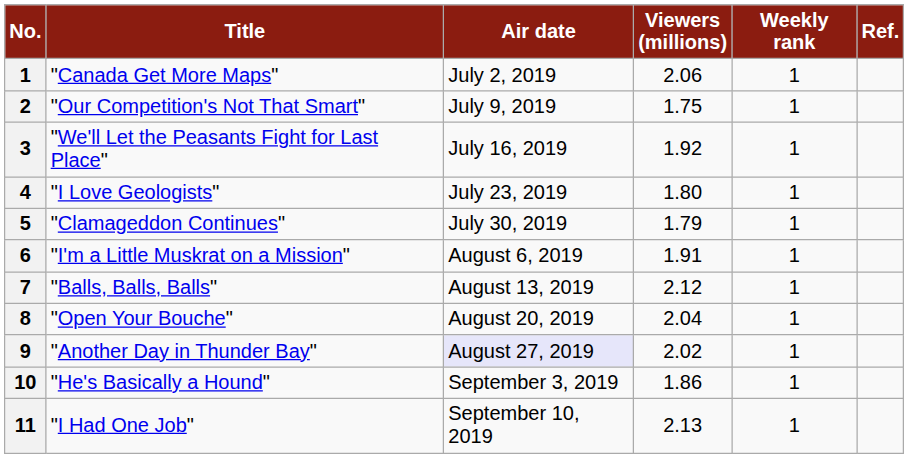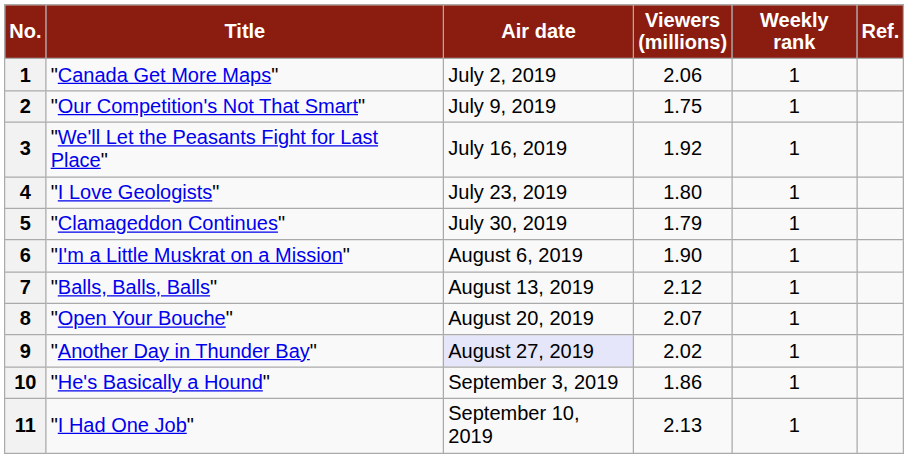"I'm a Little Muskrat on a Mission" | Viewers (millions): 1.91 -> 1.90
"Open Your Bouche" | Viewers (millions): 2.04 -> 2.07
